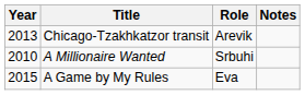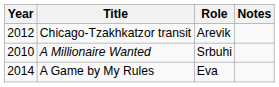Chicago-Tzakhkatzor transit | Year: 2013 -> 2012
A Game by My Rules | Year: 2015 -> 2014
